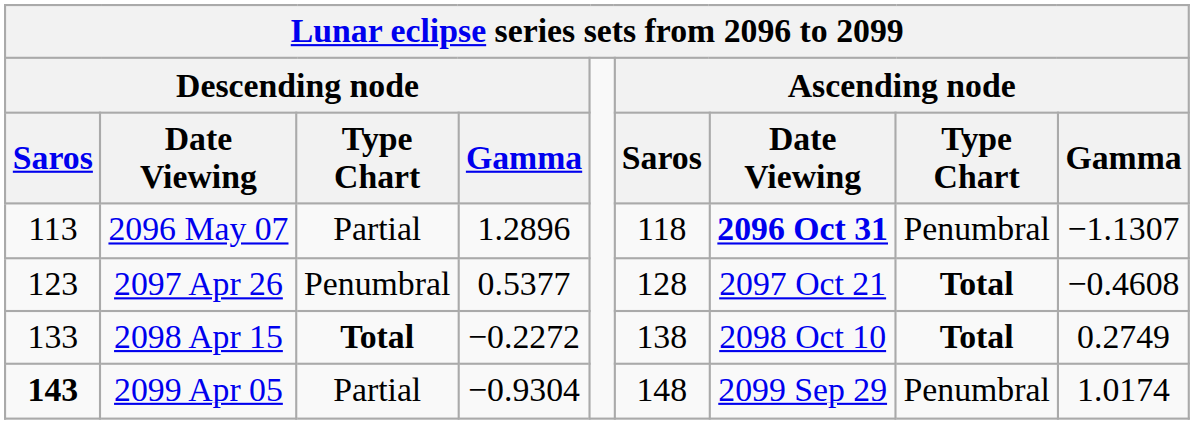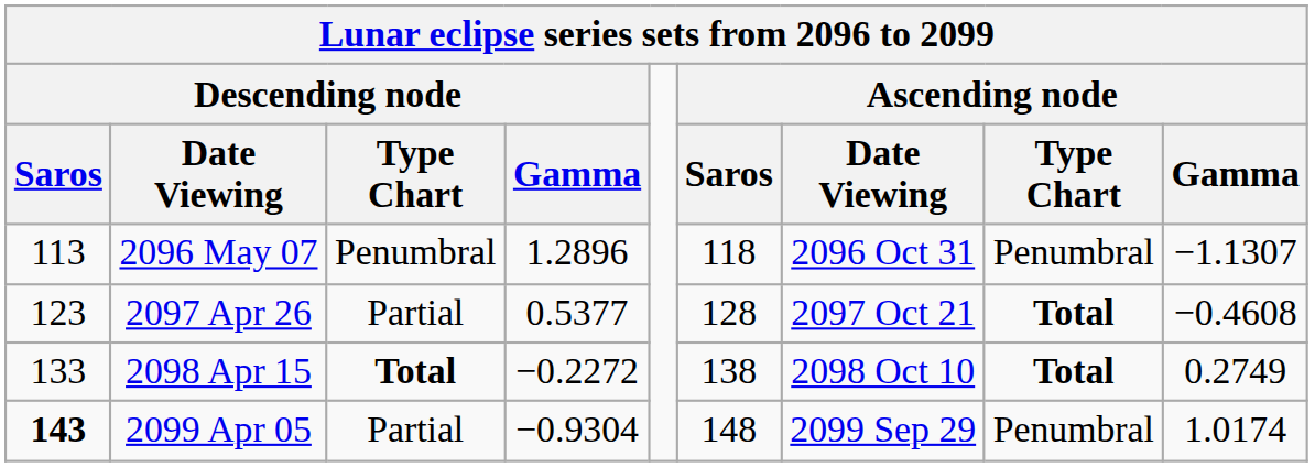2096 May 07 | Descending node / Type Chart: Partial -> Penumbral
2096 May 07 | Ascending node / Date Viewing: bold -> normal
2097 Apr 26 | Descending node / Type Chart: Penumbral -> Partial
